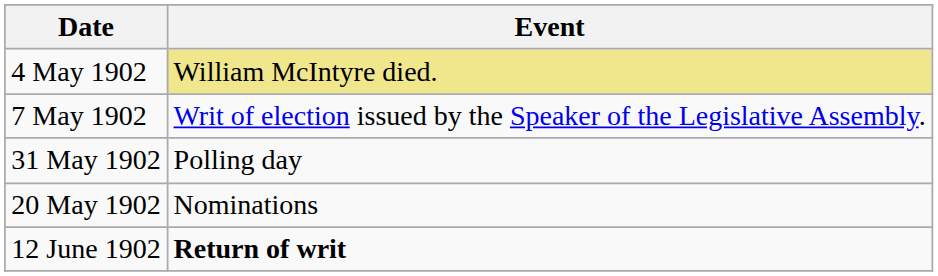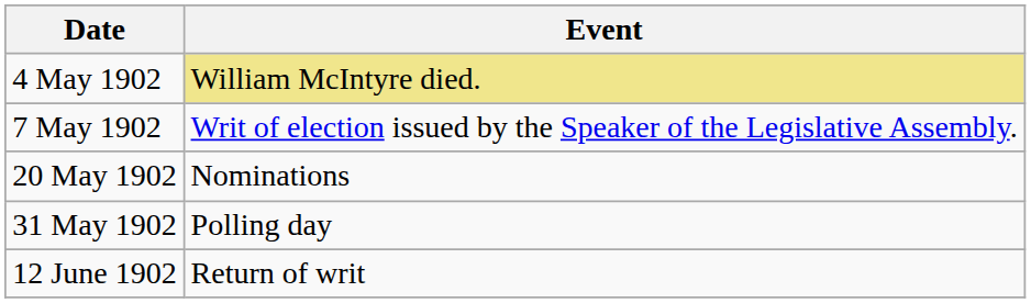rows swapped: 20 May 1902 <-> 31 May 1902
12 June 1902 | Event: bold -> normal
